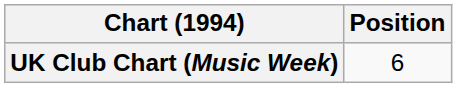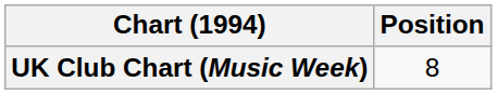UK Club Chart (Music Week) | Position: 6 -> 8
